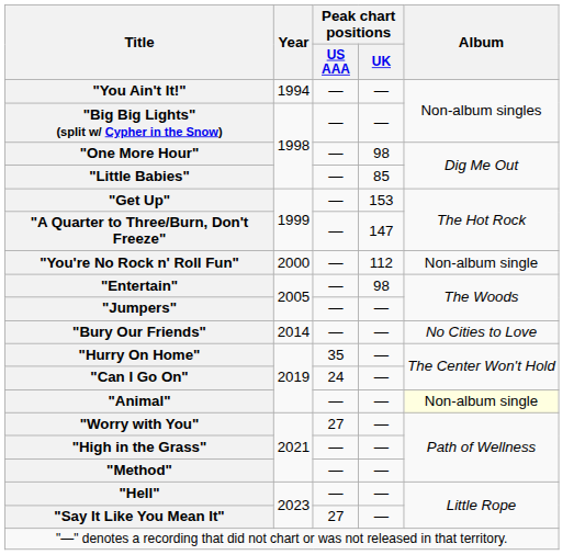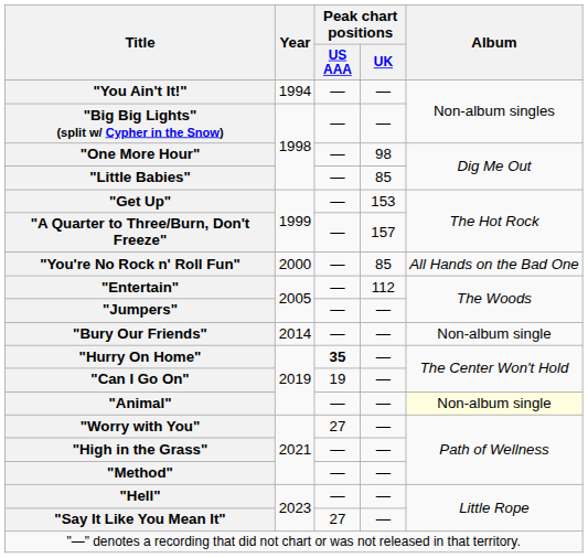"A Quarter to Three/Burn, Don't Freeze" | Peak chart positions / UK: 147 -> 157
"You're No Rock n' Roll Fun" | Peak chart positions / UK: 112 -> 85
"You're No Rock n' Roll Fun" | Album: Non-album single -> All Hands on the Bad One
"Entertain" | Peak chart positions / UK: 98 -> 112
"Bury Our Friends" | Album: No Cities to Love -> Non-album single
"Hurry On Home" | Peak chart positions / US AAA: normal -> bold
"Can I Go On" | Peak chart positions / US AAA: 24 -> 19
